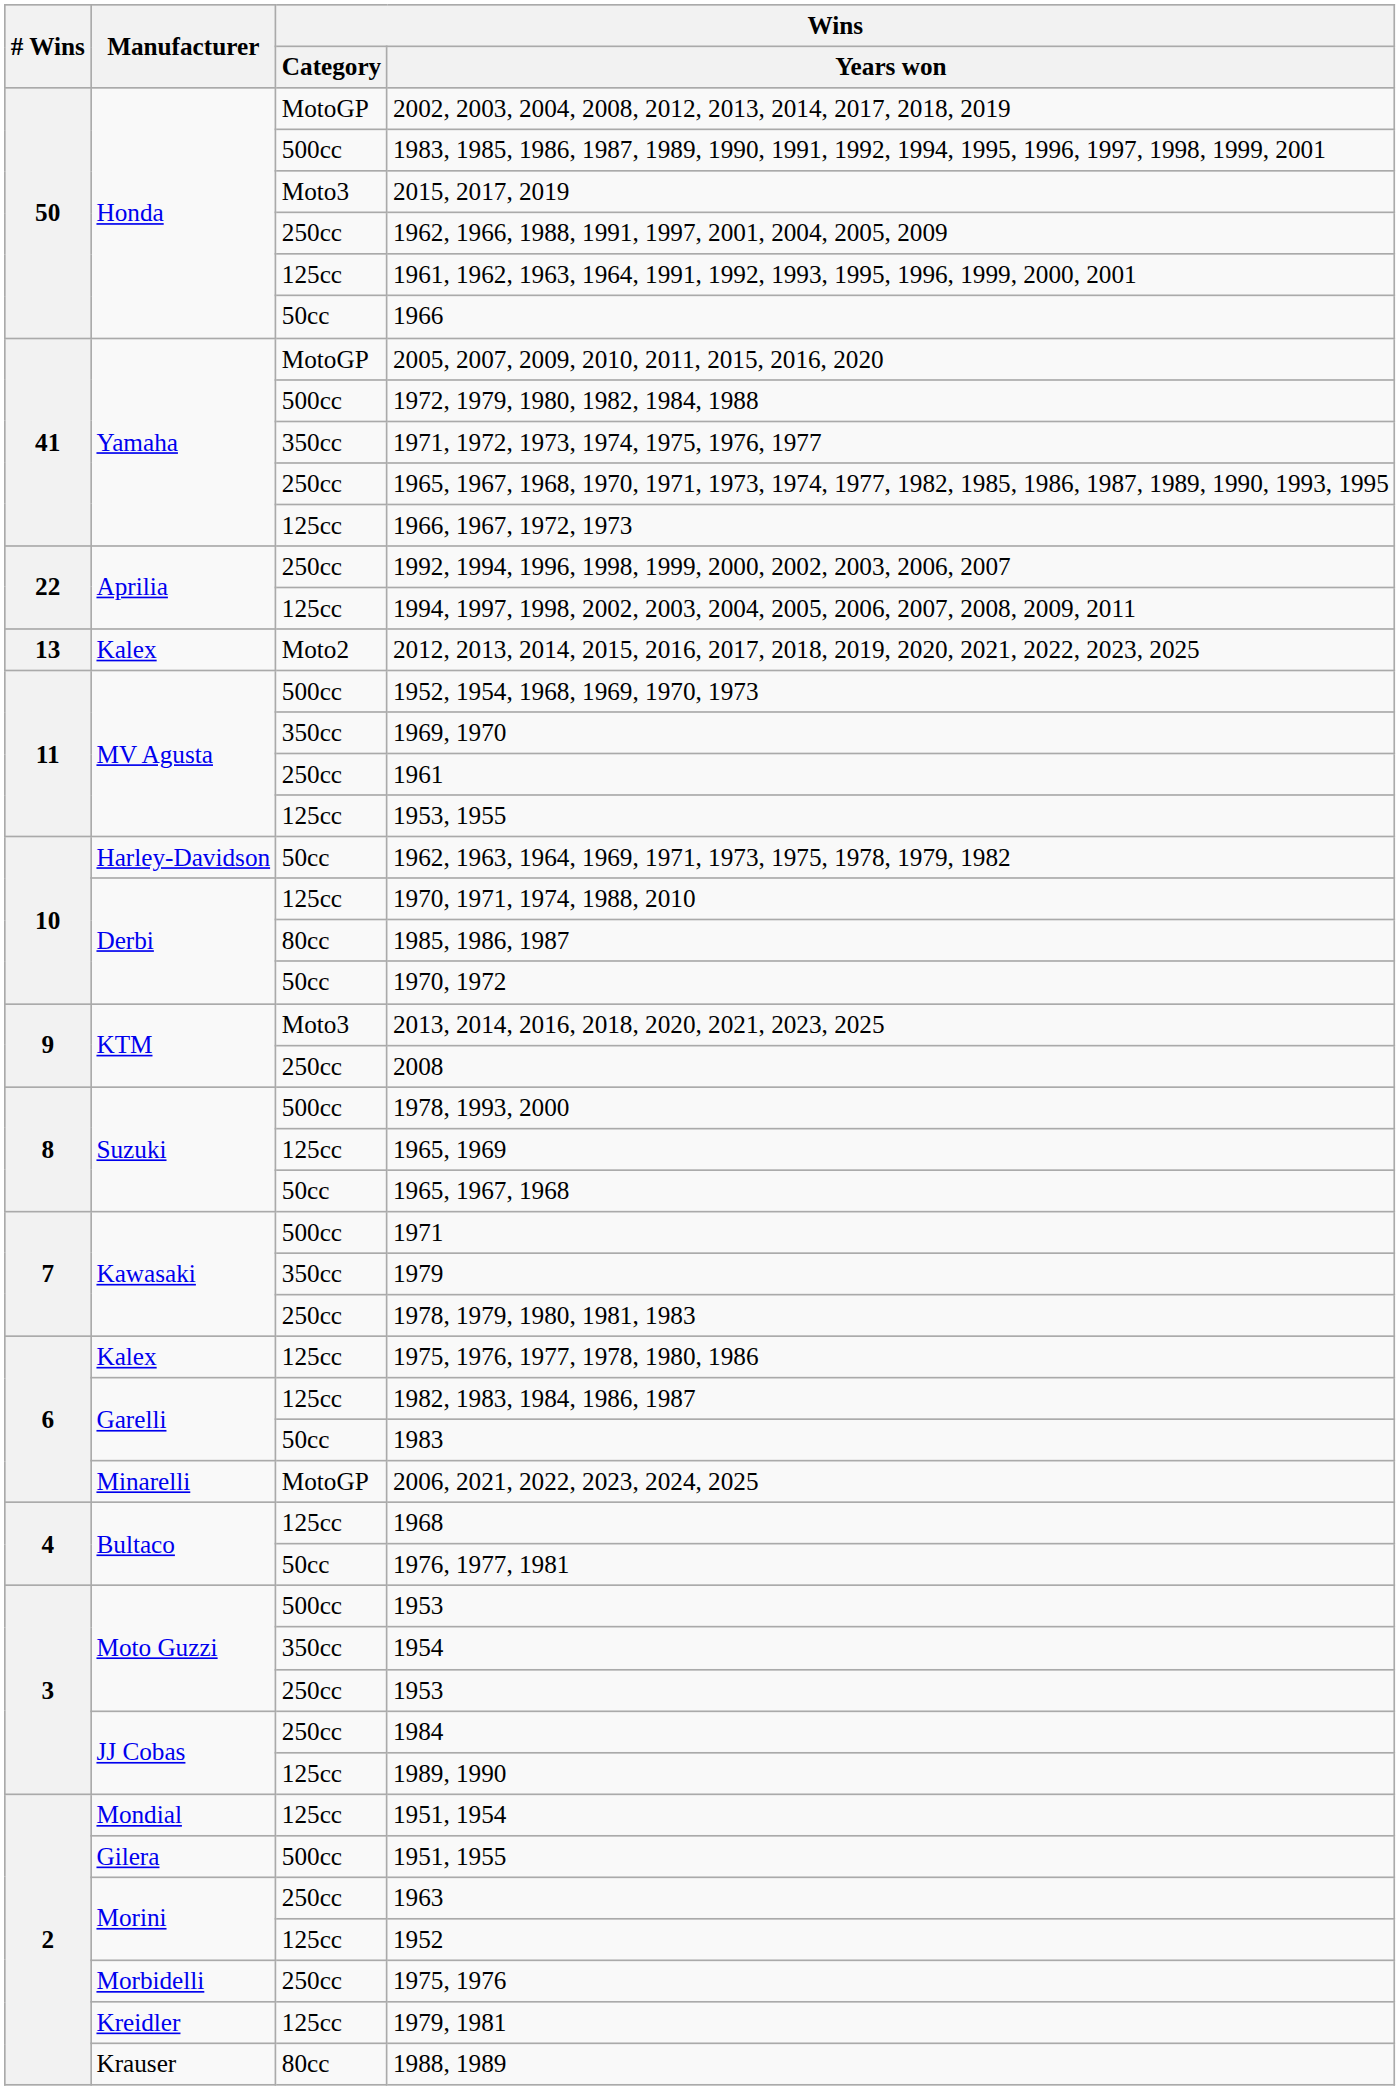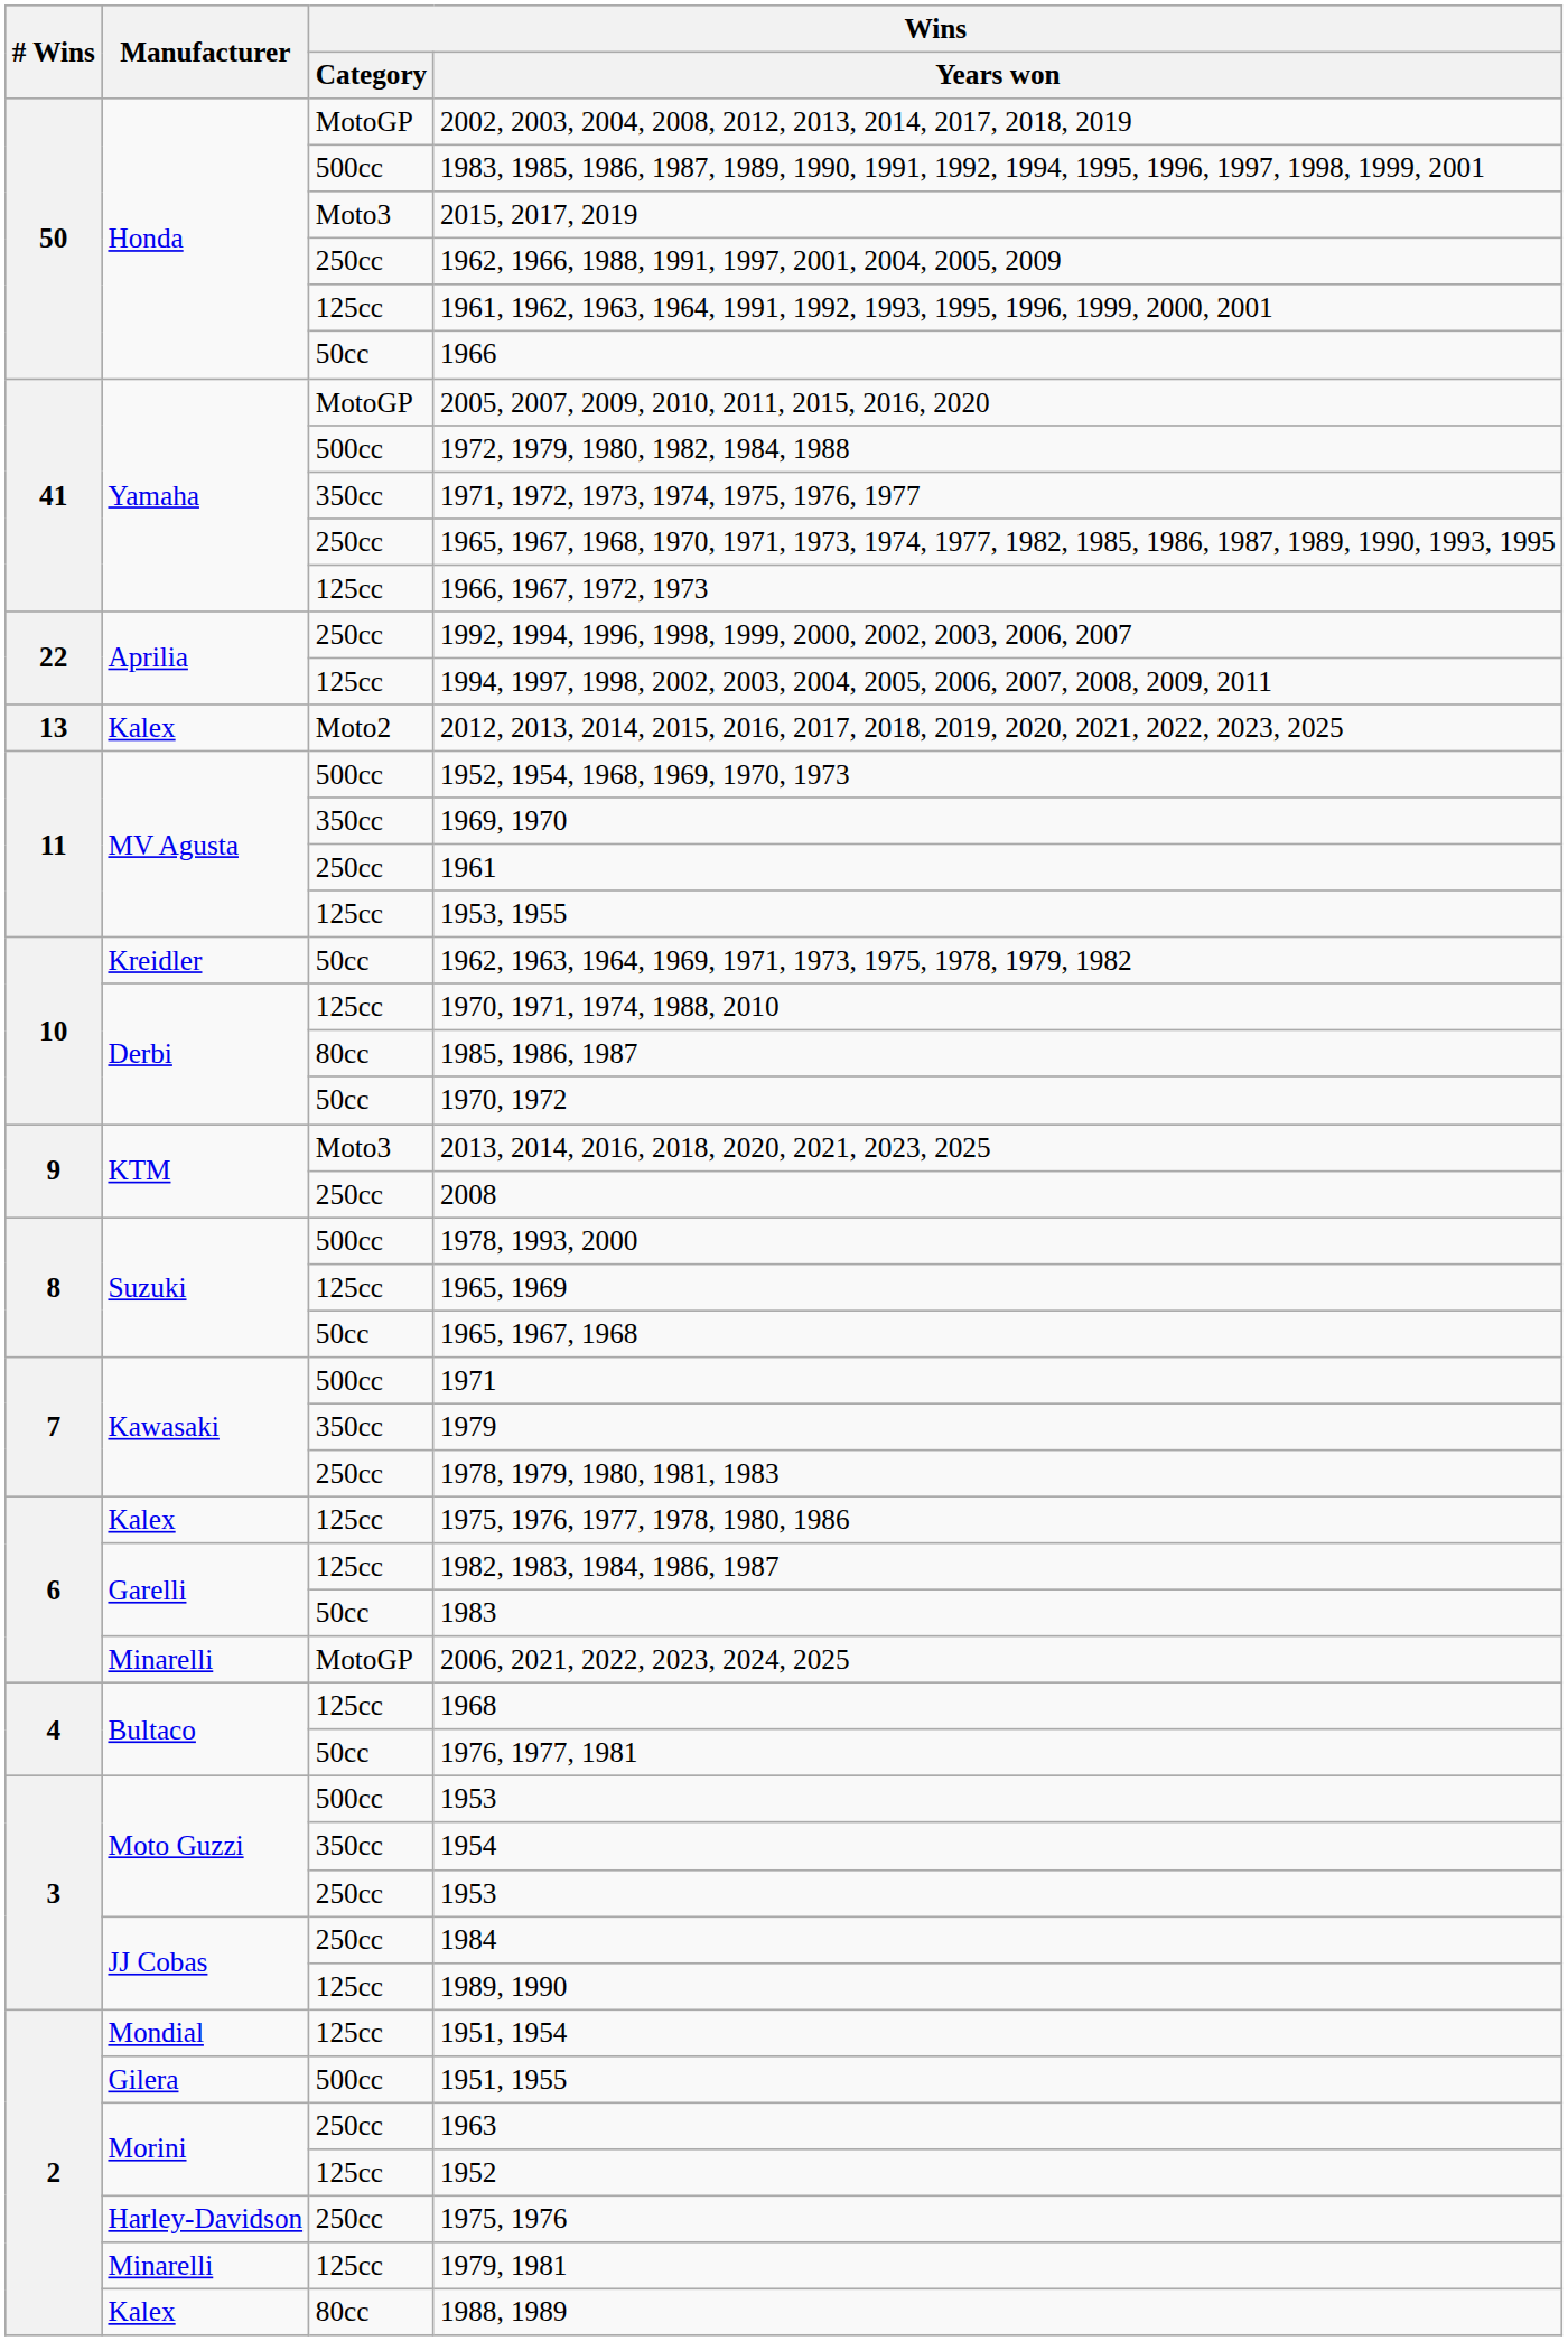1962, 1963, 1964, 1969, 1971, 1973, 1975, 1978, 1979, 1982 | Manufacturer: Harley-Davidson -> Kreidler
1975, 1976 | Manufacturer: Morbidelli -> Harley-Davidson
1979, 1981 | Manufacturer: Kreidler -> Minarelli
1988, 1989 | Manufacturer: Krauser -> Kalex
